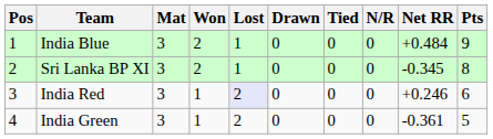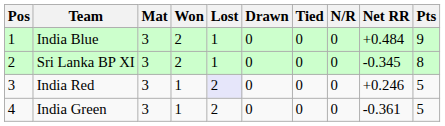India Red | Pts: 6 -> 5
